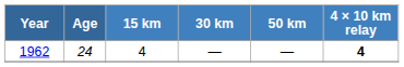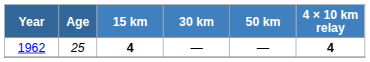1962 | Age: 24 -> 25
1962 | 15 km: normal -> bold
